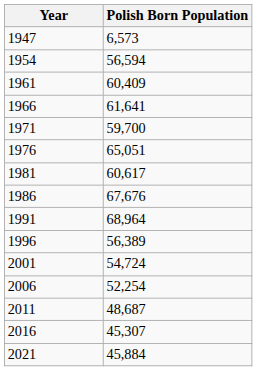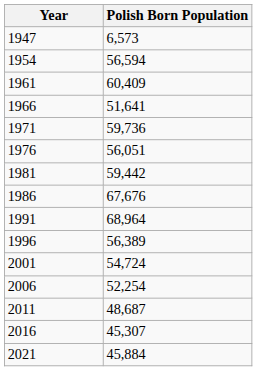1966 | Polish Born Population: 61,641 -> 51,641
1971 | Polish Born Population: 59,700 -> 59,736
1976 | Polish Born Population: 65,051 -> 56,051
1981 | Polish Born Population: 60,617 -> 59,442
